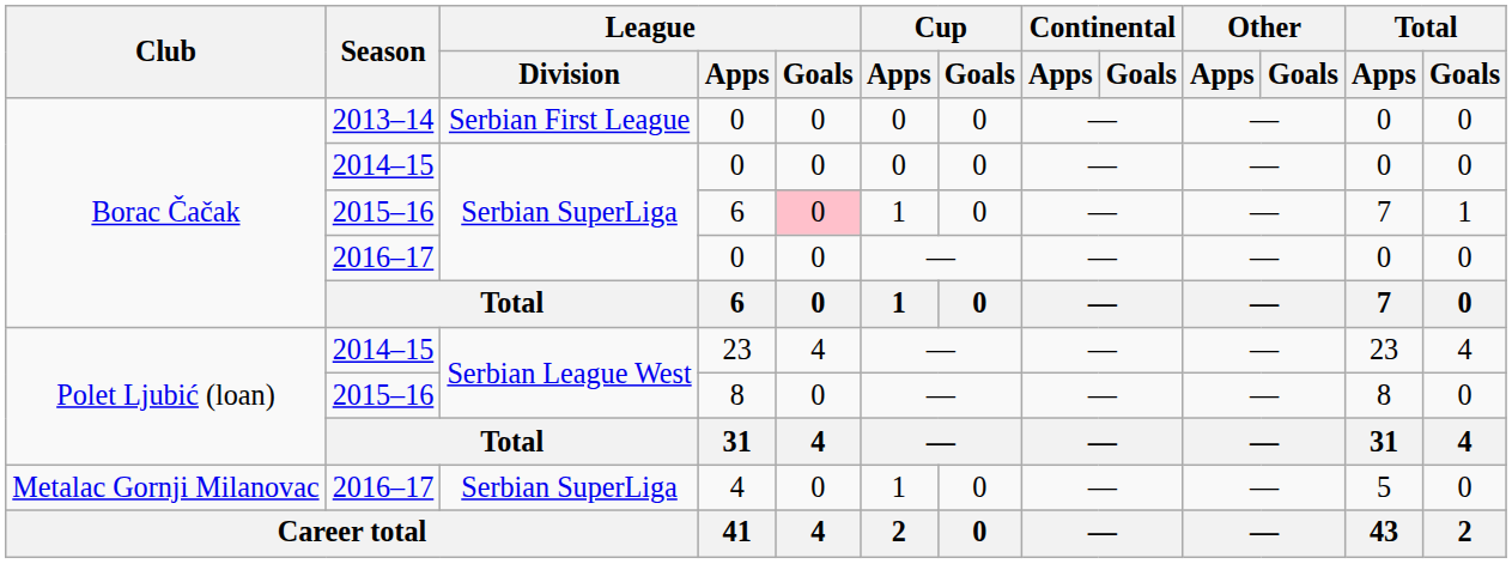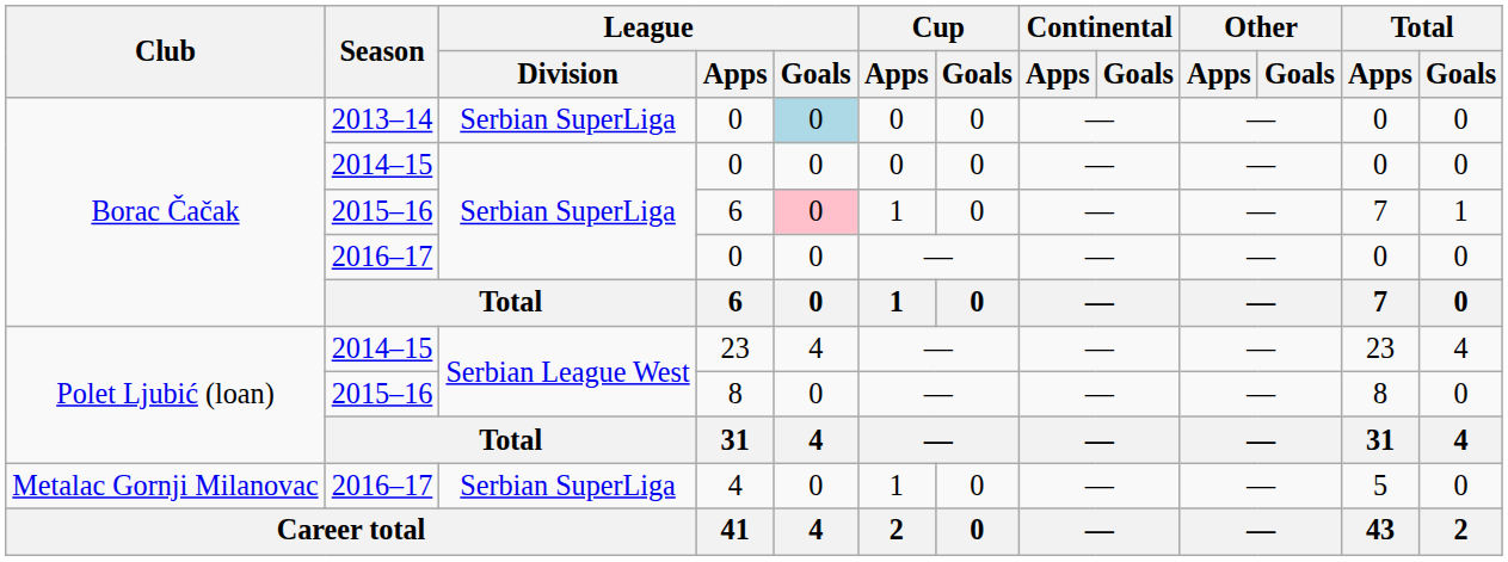2013–14 / 0 | League / Division: Serbian First League -> Serbian SuperLiga
2013–14 / 0 | League / Goals: no background -> lightblue background
